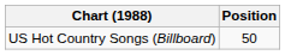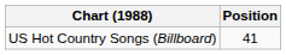US Hot Country Songs (Billboard) | Position: 50 -> 41
